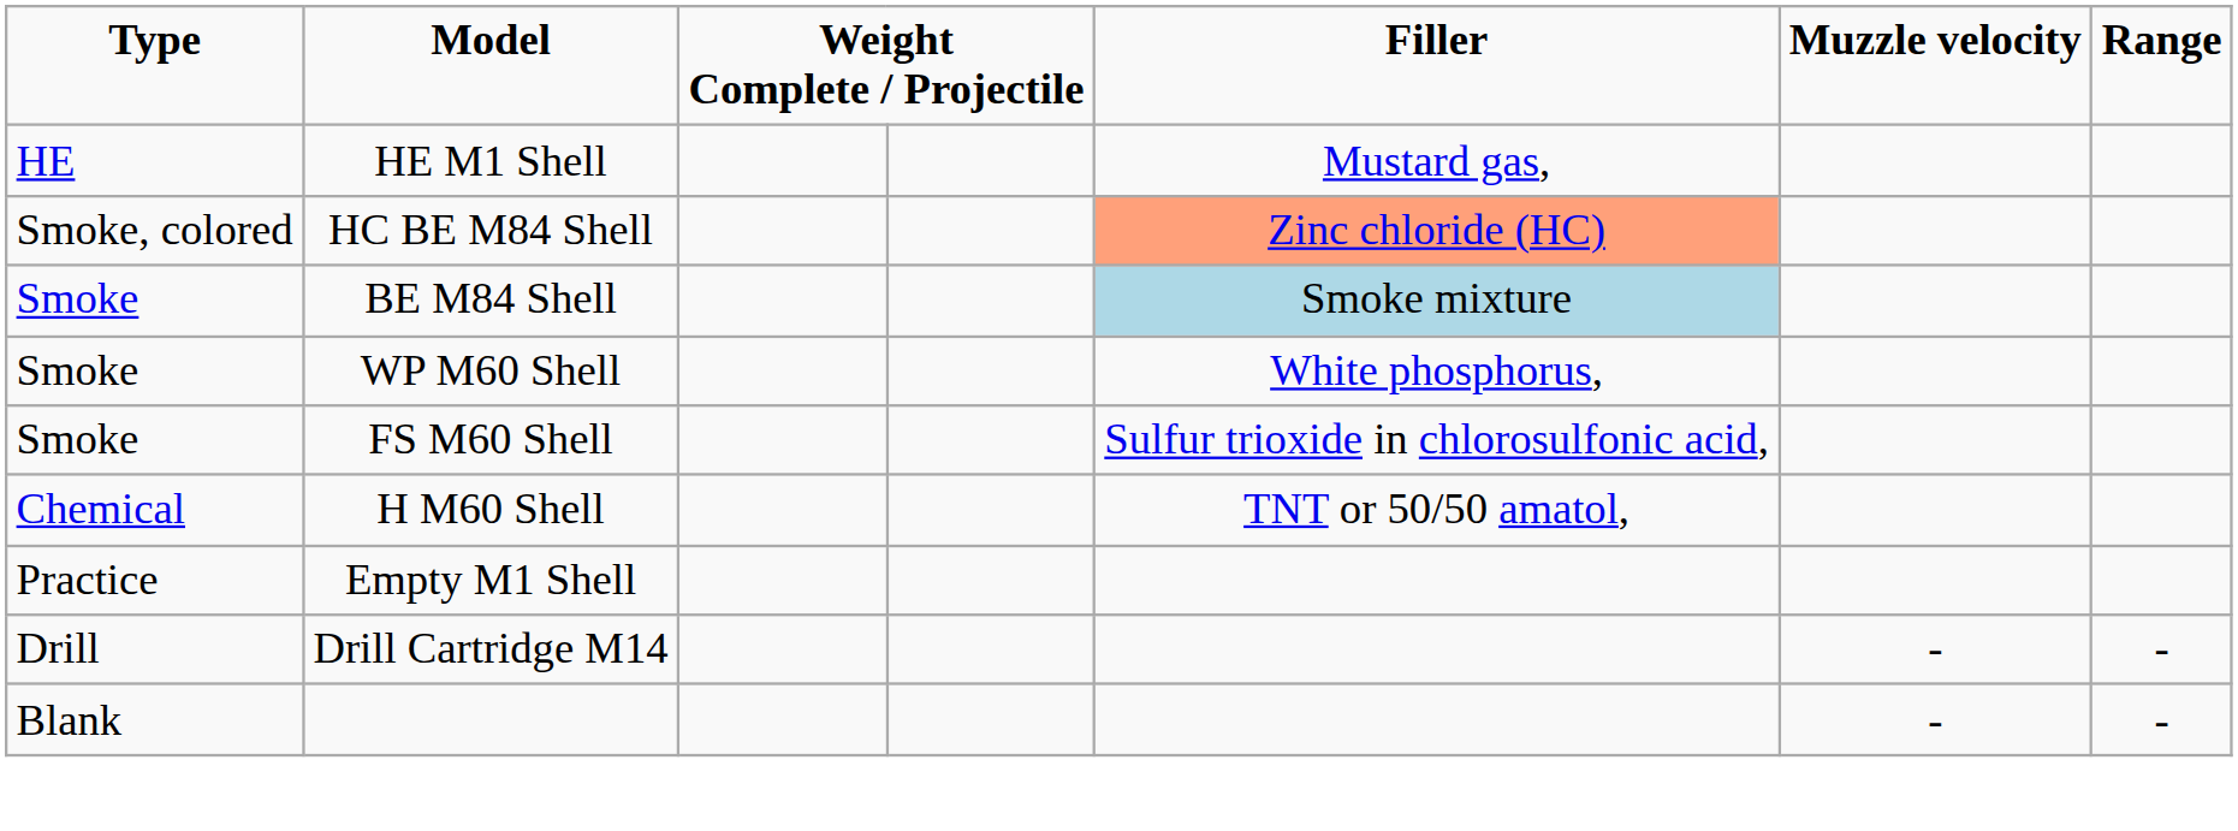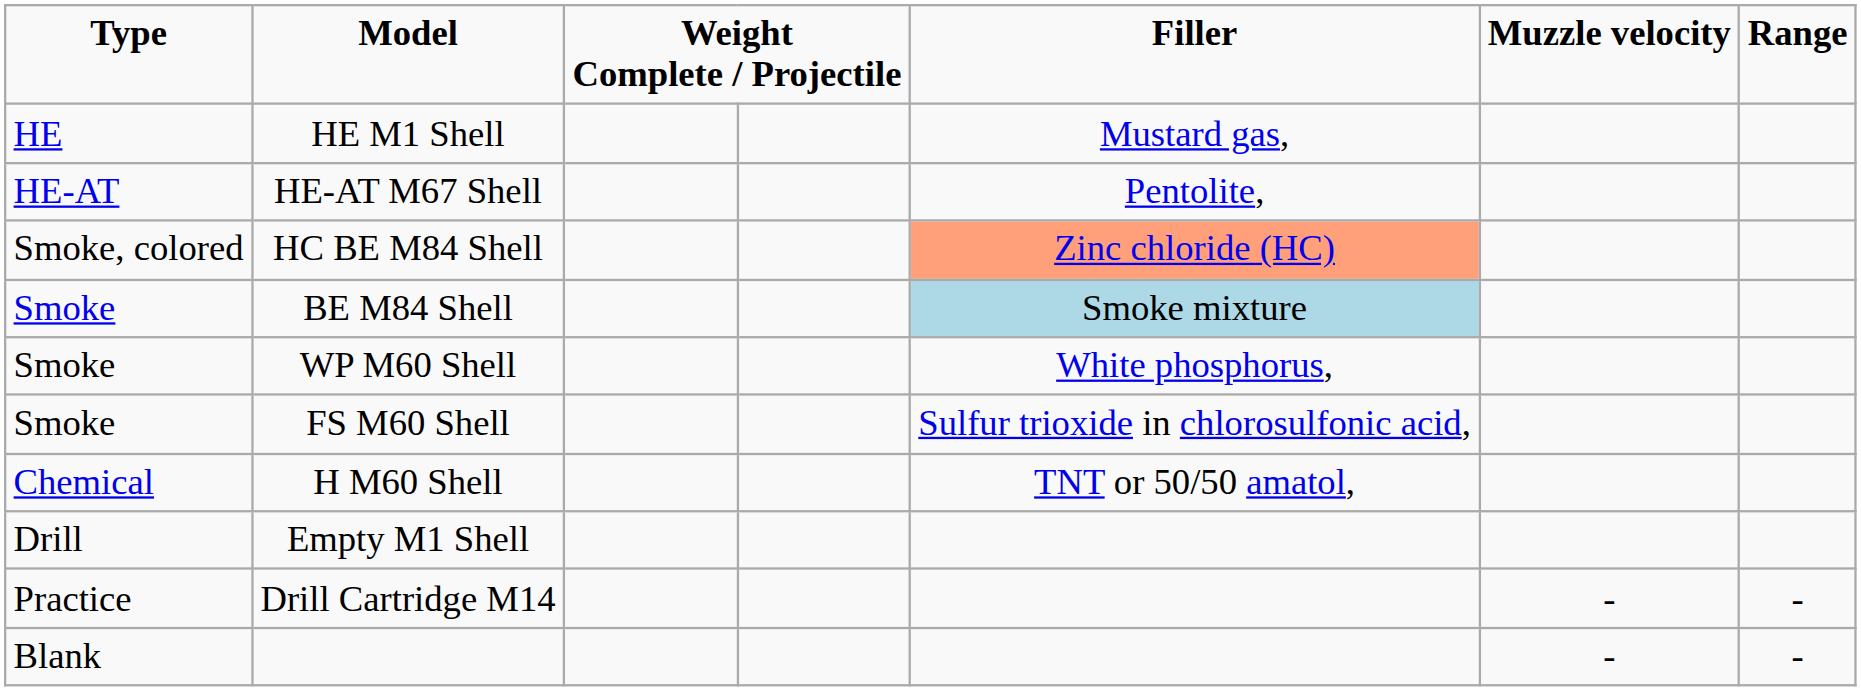+ row: HE-AT | HE-AT M67 Shell | Pentolite,
Empty M1 Shell | column 1: Practice -> Drill
Drill Cartridge M14 | column 1: Drill -> Practice
